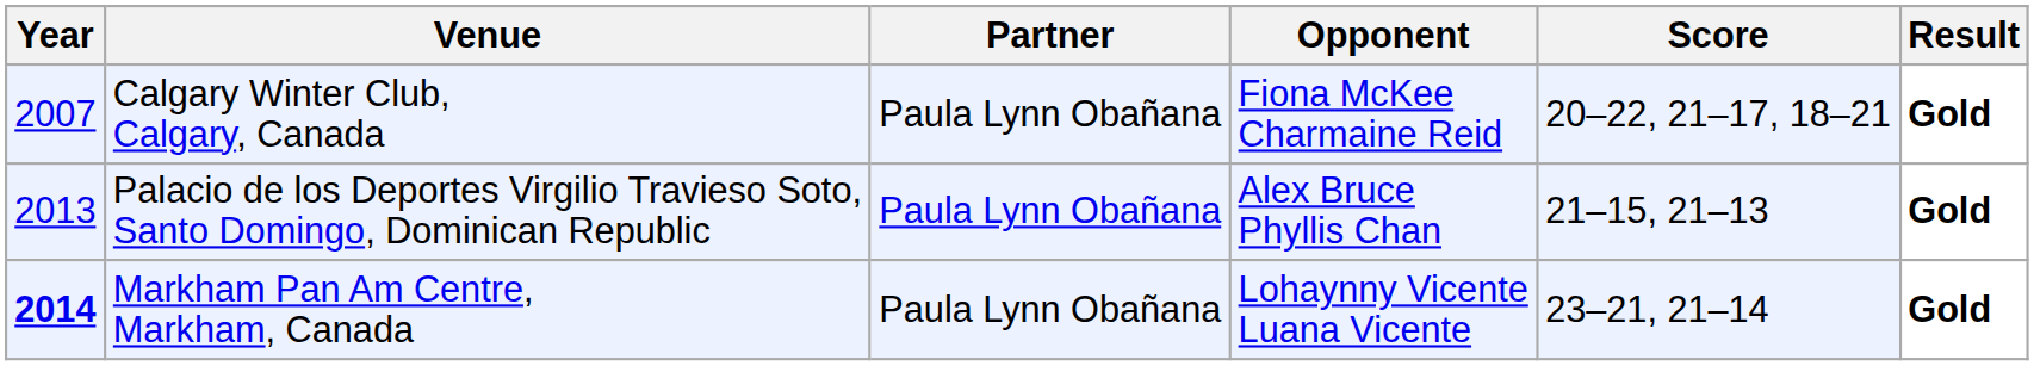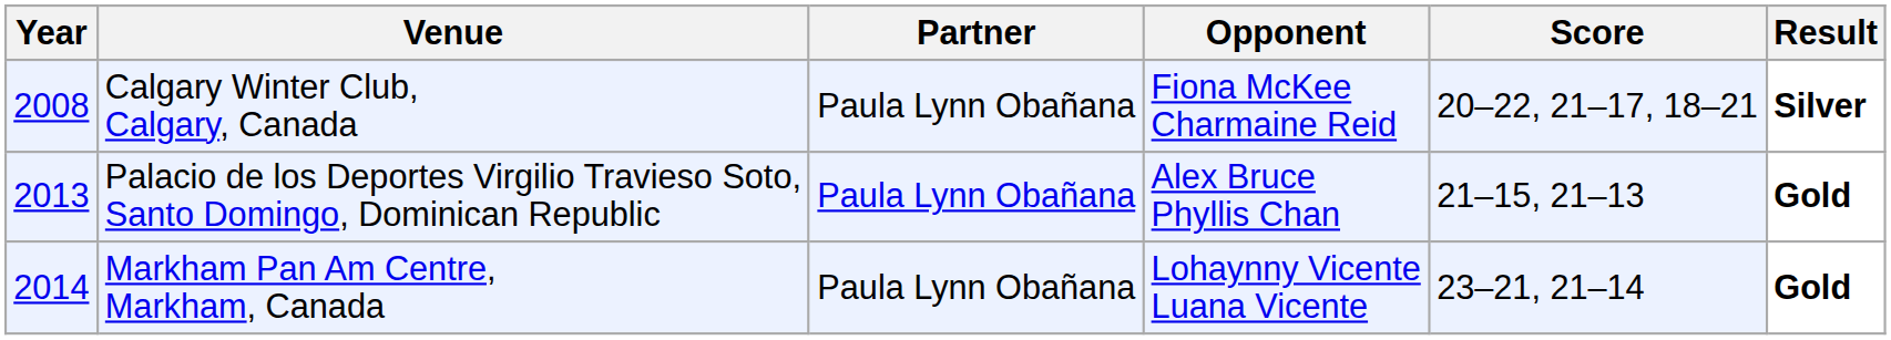Calgary Winter Club, Calgary, Canada | Year: 2007 -> 2008
Calgary Winter Club, Calgary, Canada | Result: Gold -> Silver
Markham Pan Am Centre, Markham, Canada | Year: bold -> normal
